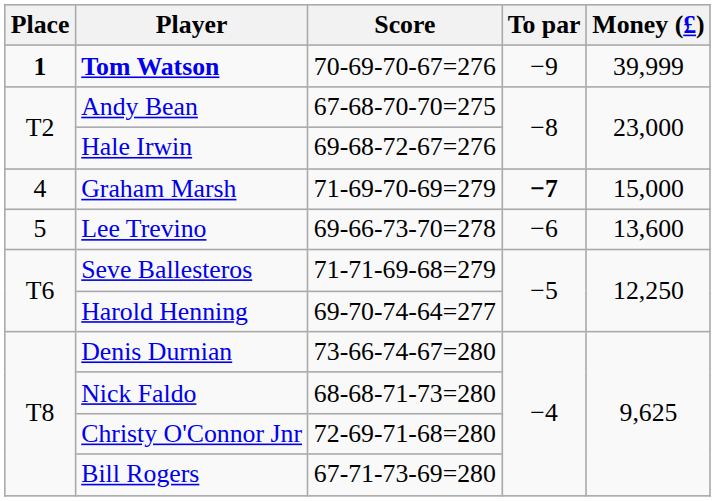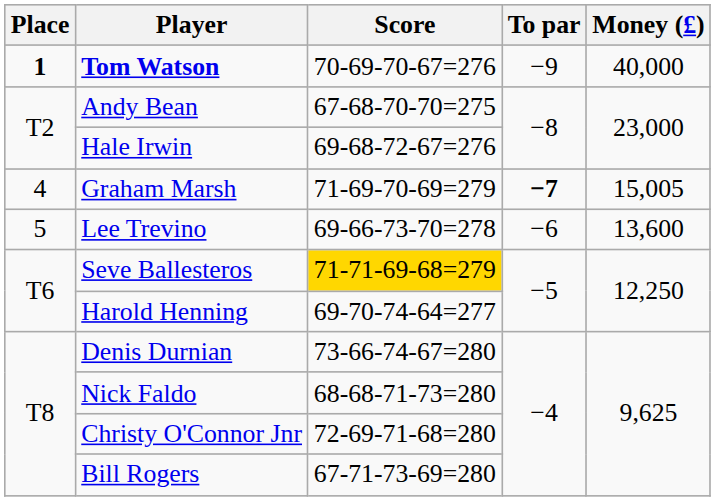Tom Watson | Money (£): 39,999 -> 40,000
Graham Marsh | Money (£): 15,000 -> 15,005
Seve Ballesteros | Score: no background -> gold background
